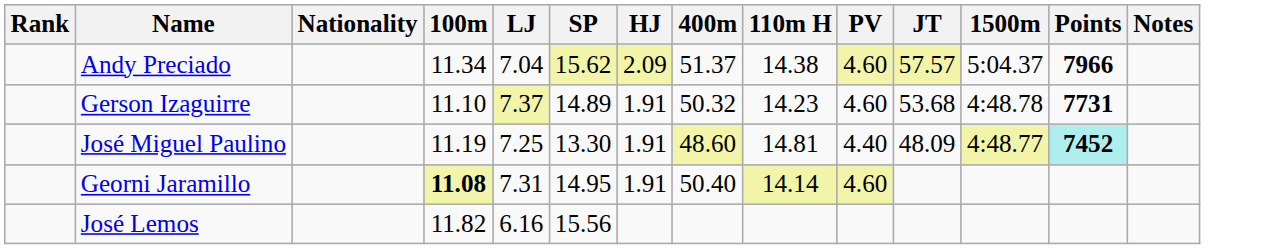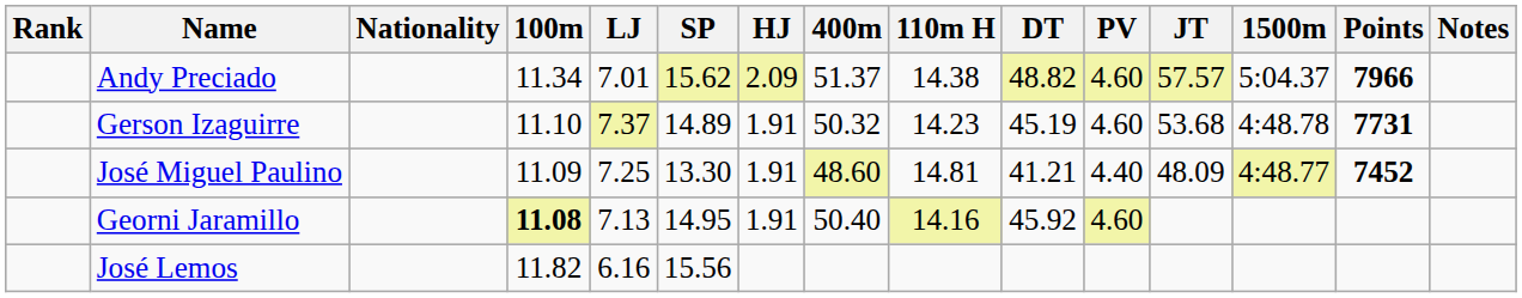+ column: DT | 48.82 | 45.19 | 41.21 | 45.92
Andy Preciado | LJ: 7.04 -> 7.01
José Miguel Paulino | 100m: 11.19 -> 11.09
José Miguel Paulino | Points: paleturquoise background -> no background
Georni Jaramillo | LJ: 7.31 -> 7.13
Georni Jaramillo | 110m H: 14.14 -> 14.16
